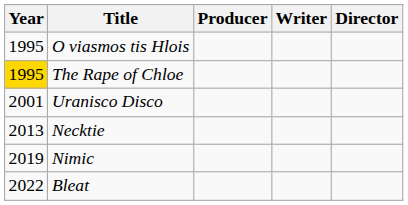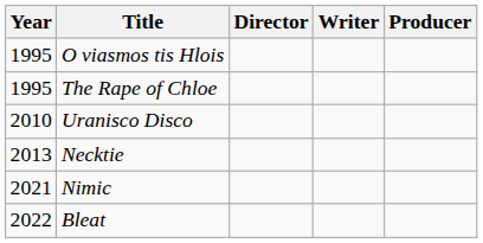columns swapped: Director <-> Producer
The Rape of Chloe | Year: gold background -> no background
Uranisco Disco | Year: 2001 -> 2010
Nimic | Year: 2019 -> 2021
